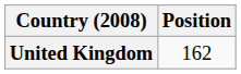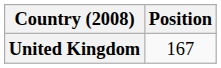United Kingdom | Position: 162 -> 167
